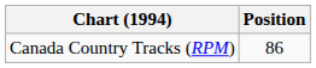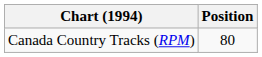Canada Country Tracks (RPM) | Position: 86 -> 80
